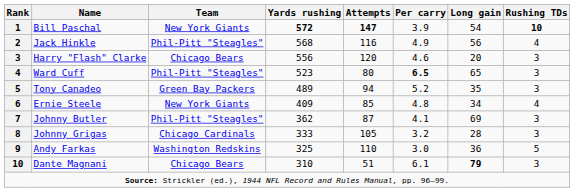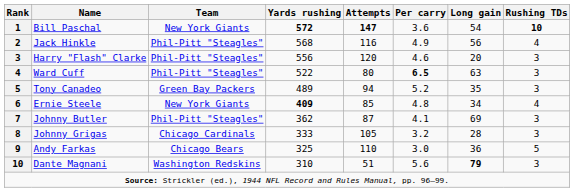Bill Paschal | Per carry: 3.9 -> 3.6
Harry "Flash" Clarke | Team: Chicago Bears -> Phil-Pitt "Steagles"
Ward Cuff | Yards rushing: 523 -> 522
Ward Cuff | Long gain: 65 -> 63
Ernie Steele | Yards rushing: normal -> bold
Andy Farkas | Team: Washington Redskins -> Chicago Bears
Dante Magnani | Team: Chicago Bears -> Washington Redskins
Dante Magnani | Per carry: 6.1 -> 5.6
